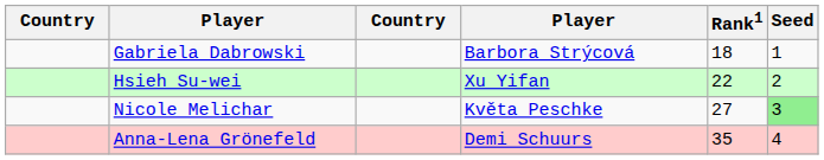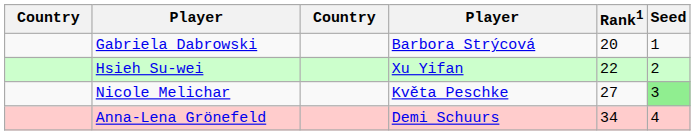Gabriela Dabrowski | Rank1: 18 -> 20
Anna-Lena Grönefeld | Rank1: 35 -> 34
